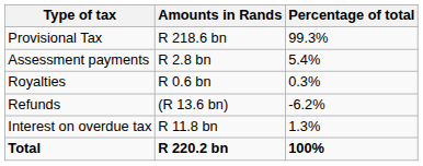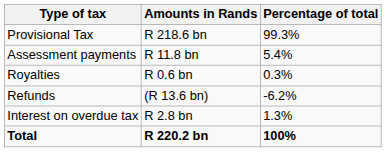Assessment payments | Amounts in Rands: R 2.8 bn -> R 11.8 bn
Interest on overdue tax | Amounts in Rands: R 11.8 bn -> R 2.8 bn
